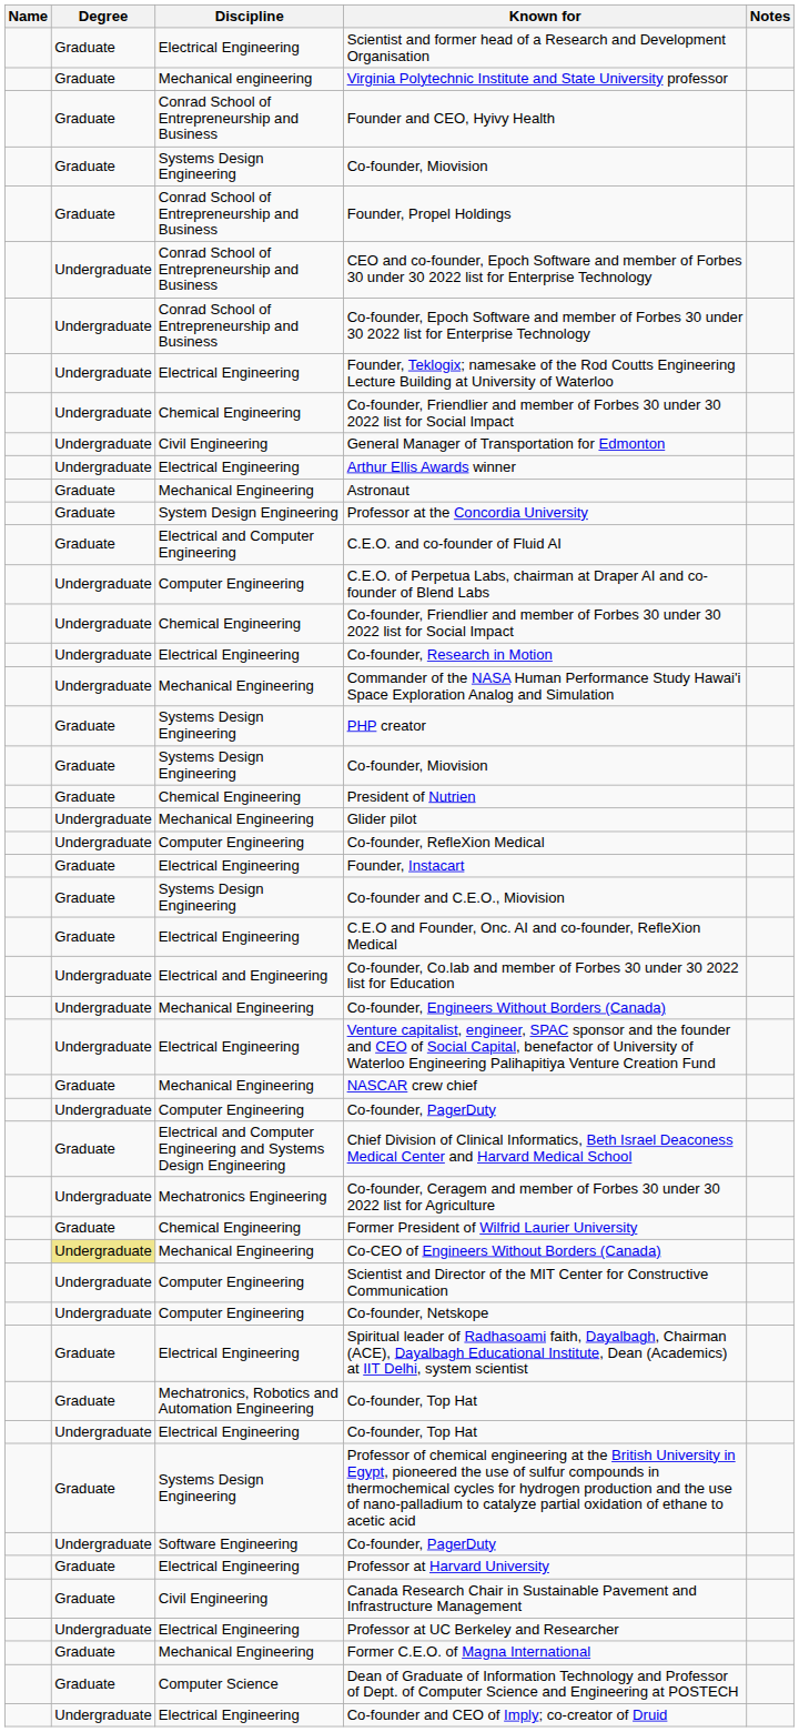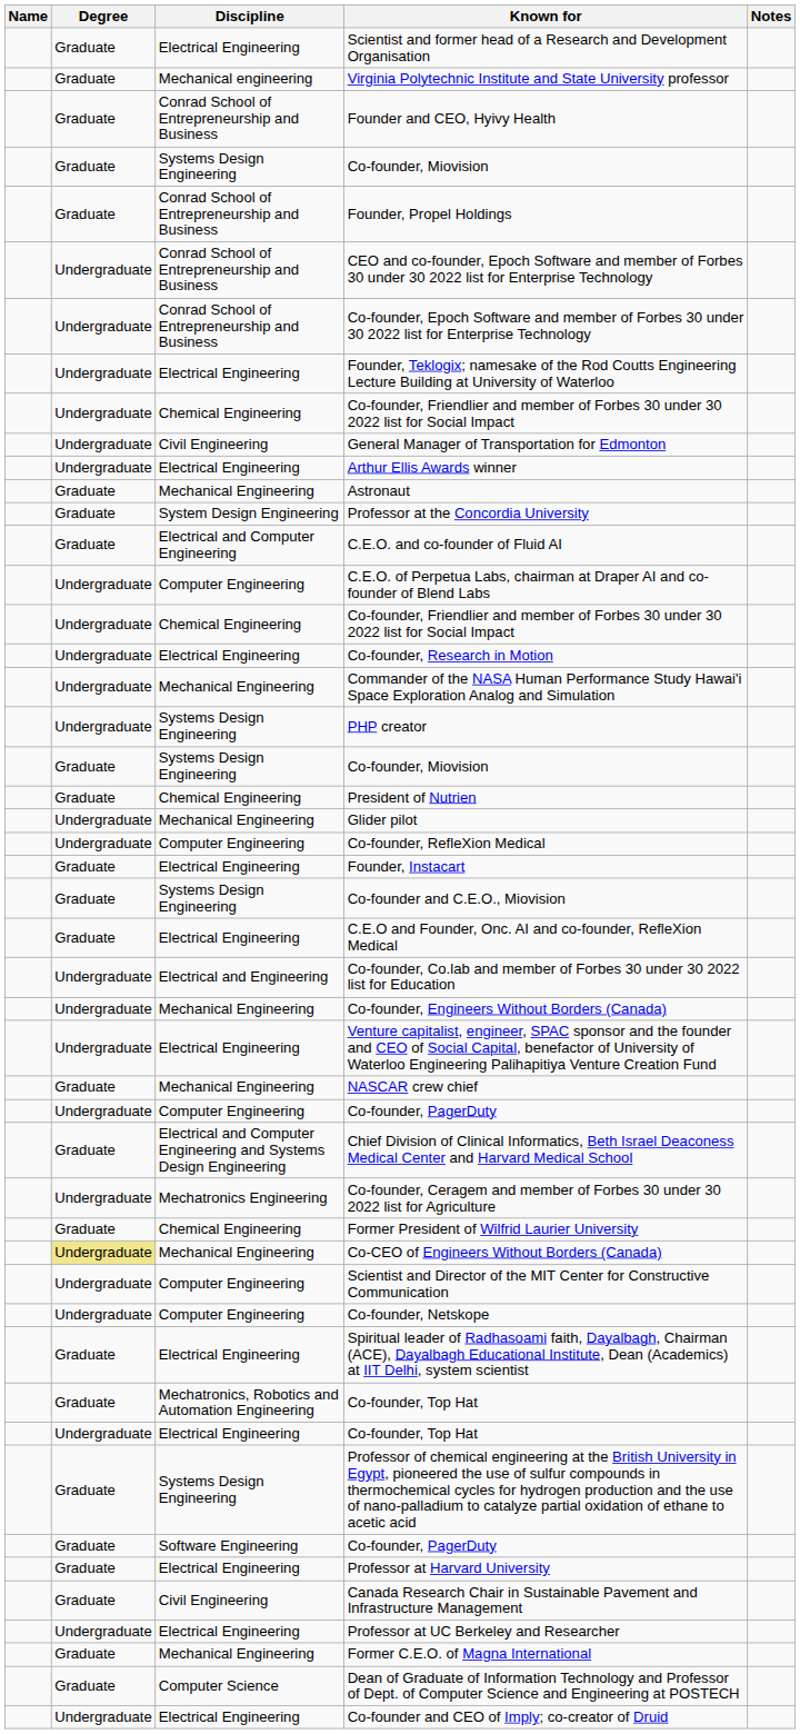PHP creator | Degree: Graduate -> Undergraduate
Software Engineering / Co-founder, PagerDuty | Degree: Undergraduate -> Graduate
